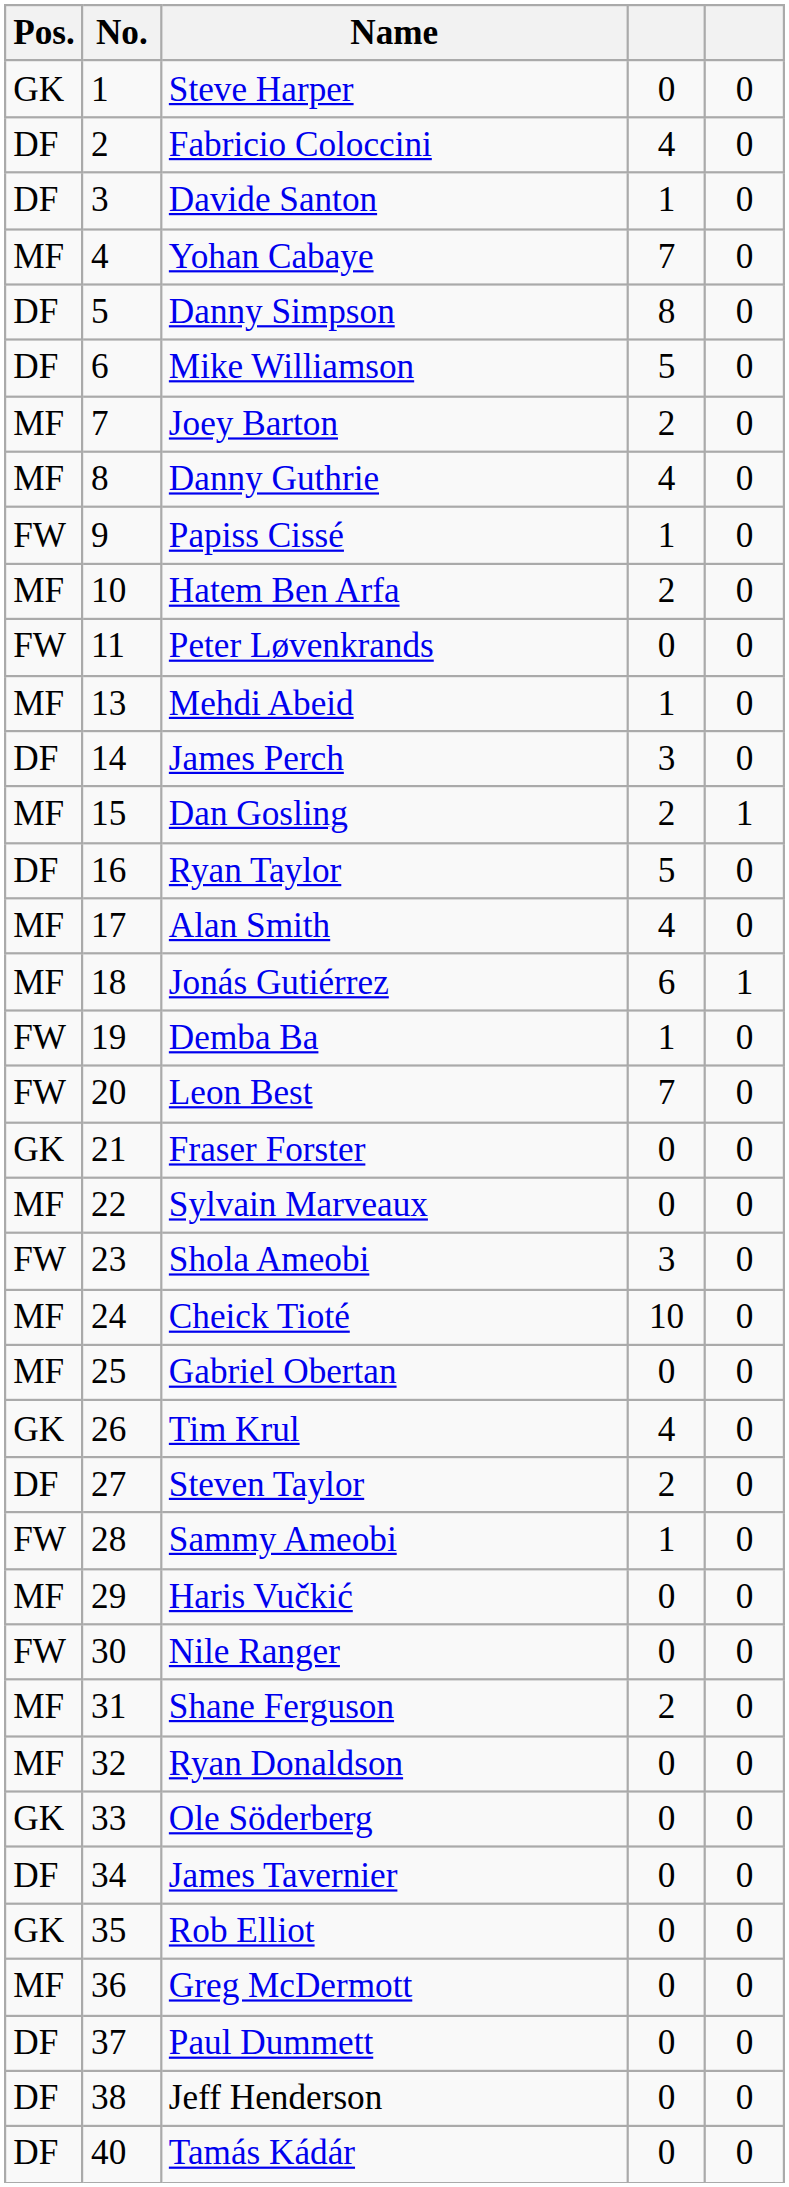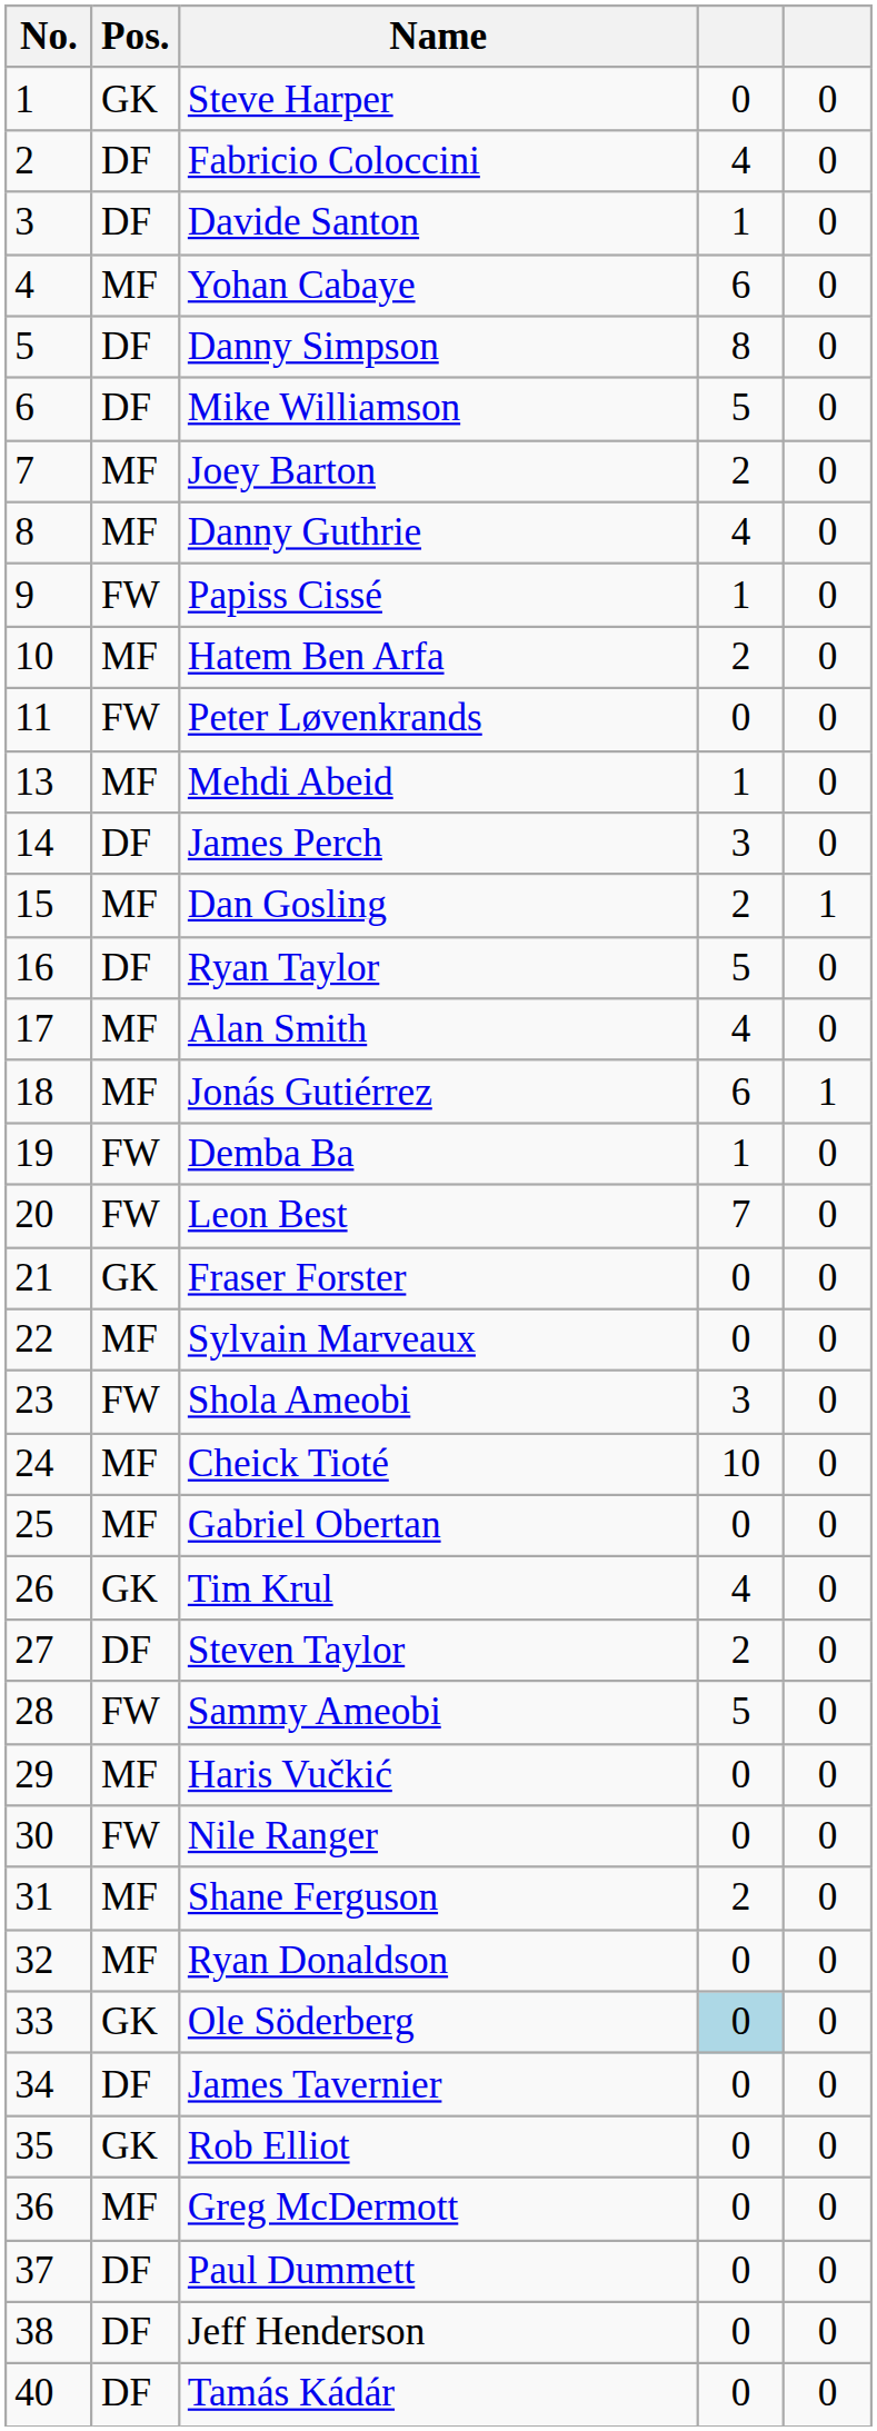columns swapped: No. <-> Pos.
Yohan Cabaye | column 4: 7 -> 6
Sammy Ameobi | column 4: 1 -> 5
Ole Söderberg | column 4: no background -> lightblue background
